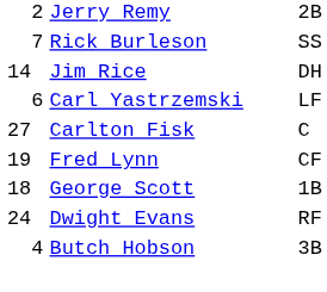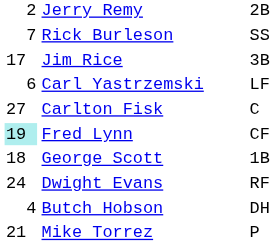Jim Rice | column 1: 14 -> 17
Jim Rice | column 3: DH -> 3B
Fred Lynn | column 1: no background -> paleturquoise background
Butch Hobson | column 3: 3B -> DH
+ row: 21 | Mike Torrez | P
